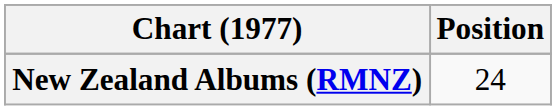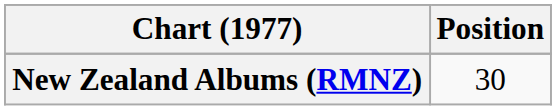New Zealand Albums (RMNZ) | Position: 24 -> 30
